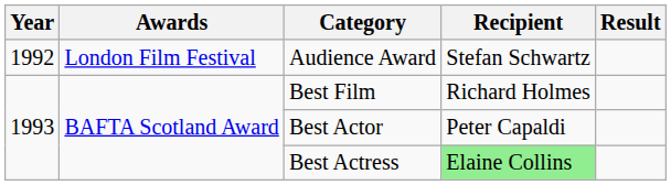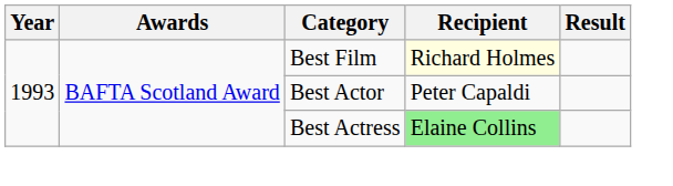- row: 1992 | London Film Festival | Audience Award | Stefan Schwartz
Best Film | Recipient: no background -> lightyellow background
